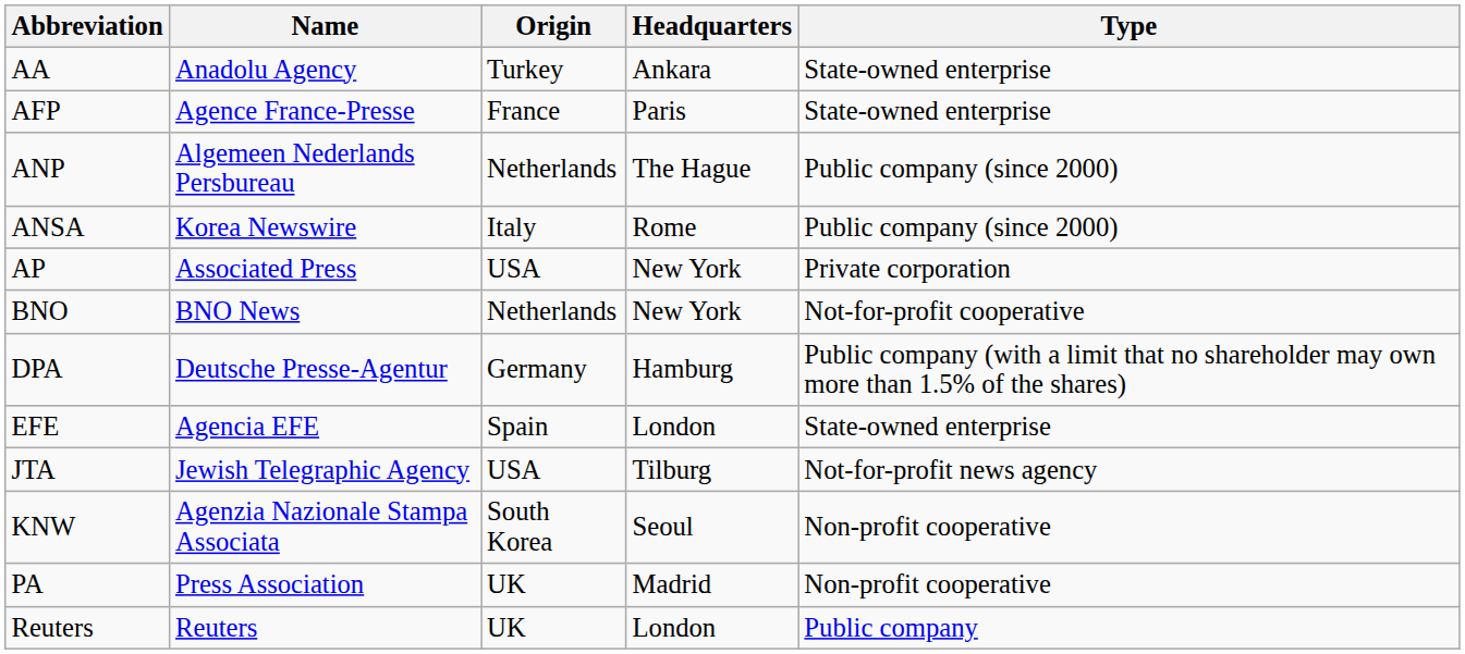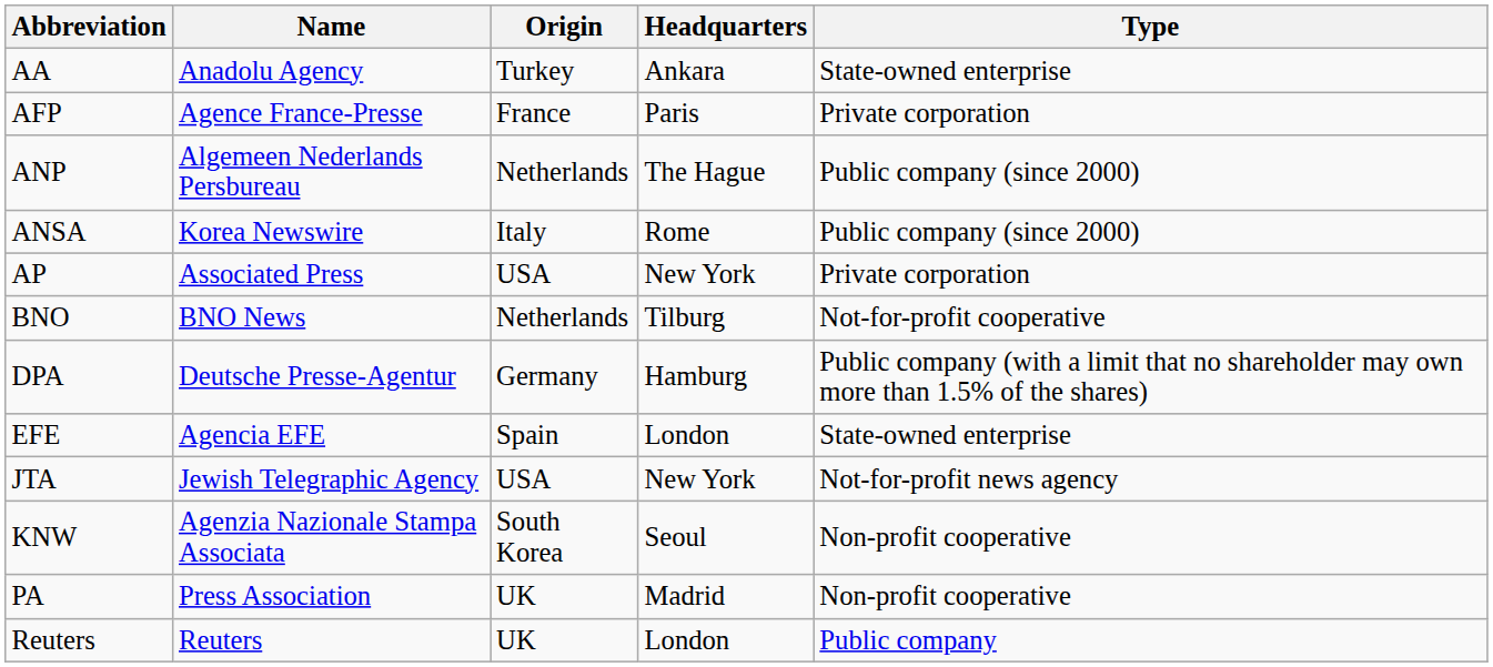AFP | Type: State-owned enterprise -> Private corporation
BNO | Headquarters: New York -> Tilburg
JTA | Headquarters: Tilburg -> New York
